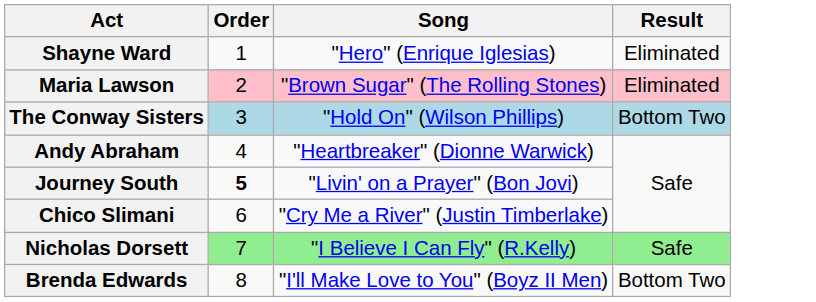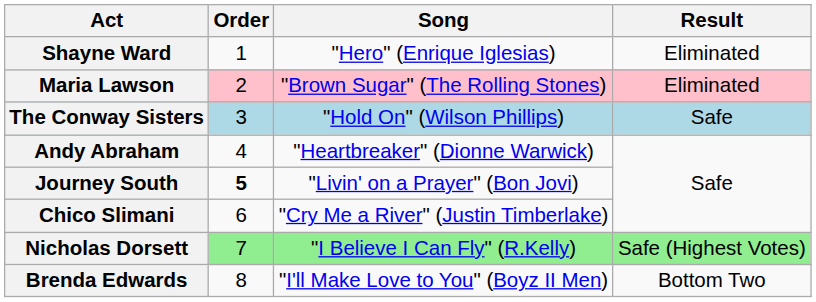The Conway Sisters | Result: Bottom Two -> Safe
Nicholas Dorsett | Result: Safe -> Safe (Highest Votes)
